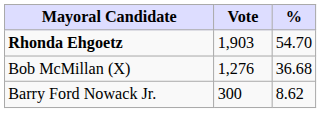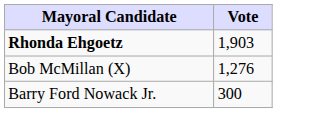- column: % | 54.70 | 36.68 | 8.62
